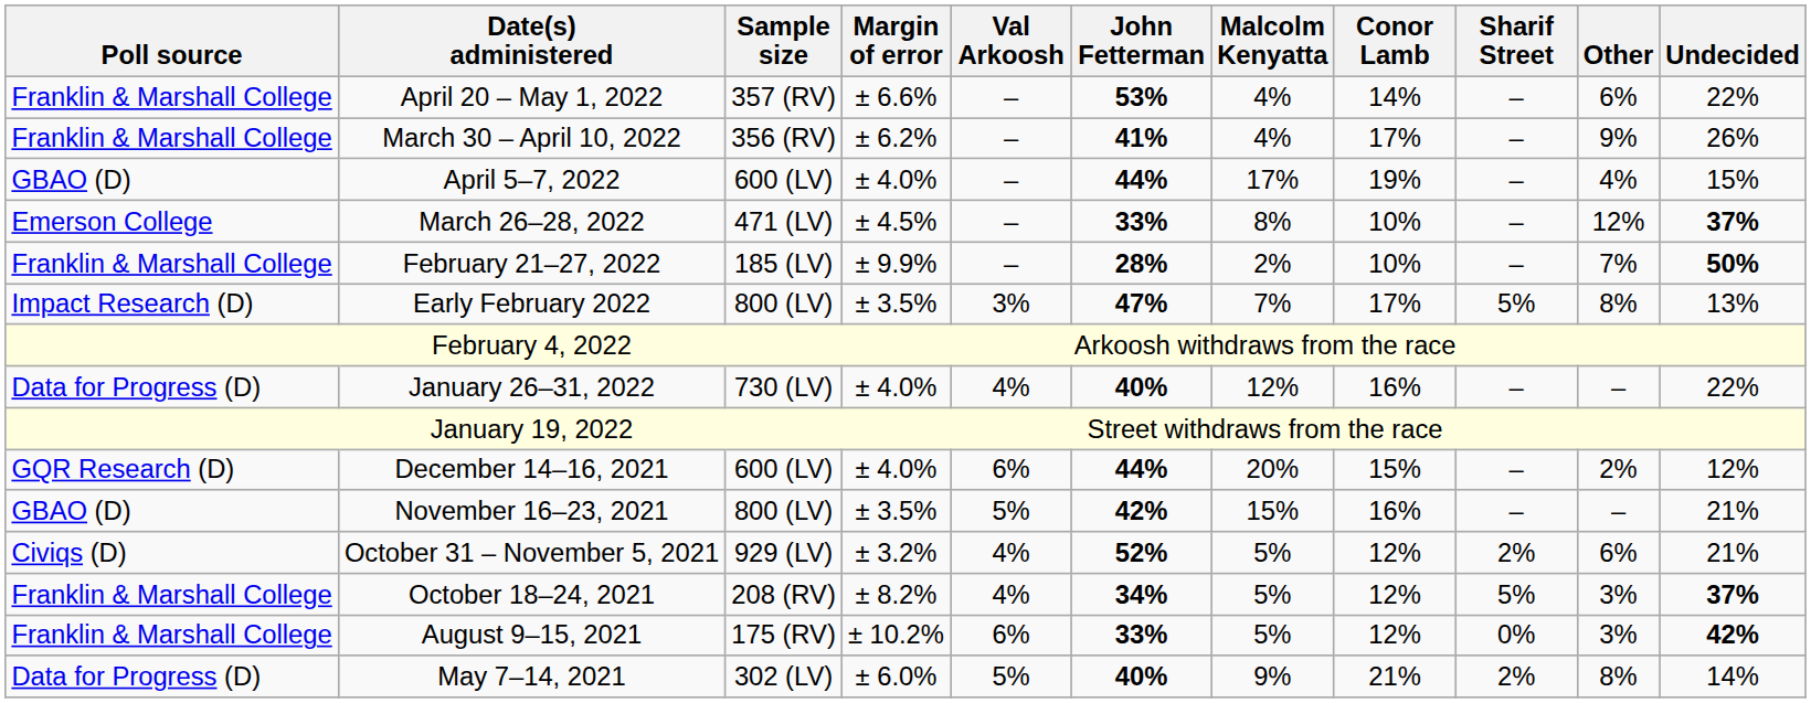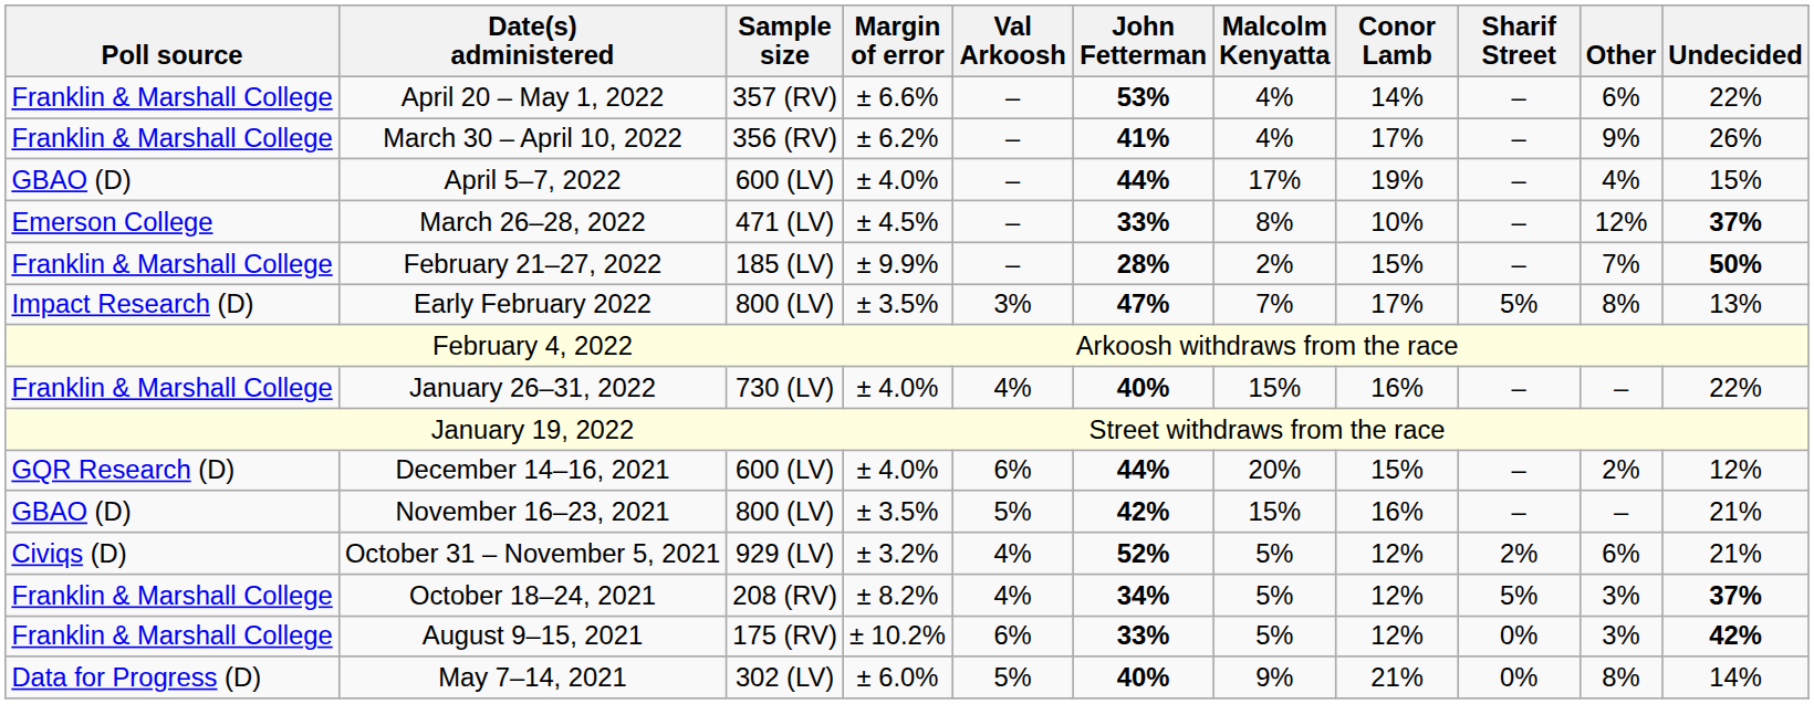February 21–27, 2022 | Conor Lamb: 10% -> 15%
January 26–31, 2022 | Poll source: Data for Progress (D) -> Franklin & Marshall College
January 26–31, 2022 | Malcolm Kenyatta: 12% -> 15%
May 7–14, 2021 | Sharif Street: 2% -> 0%
